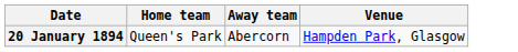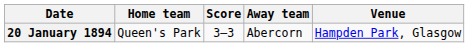+ column: Score | 3–3
